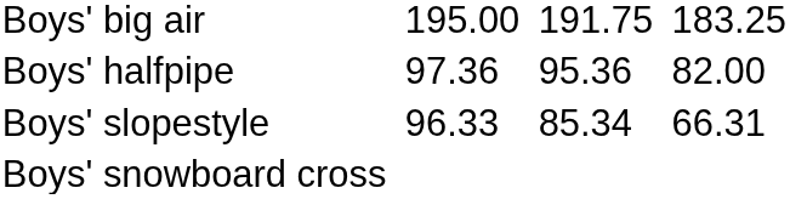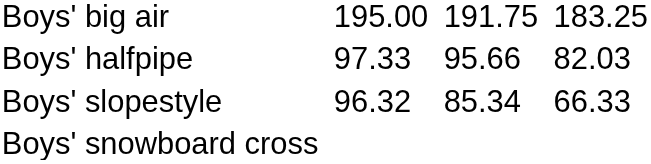Boys' halfpipe | column 3: 97.36 -> 97.33
Boys' halfpipe | column 5: 95.36 -> 95.66
Boys' halfpipe | column 7: 82.00 -> 82.03
Boys' slopestyle | column 3: 96.33 -> 96.32
Boys' slopestyle | column 7: 66.31 -> 66.33
